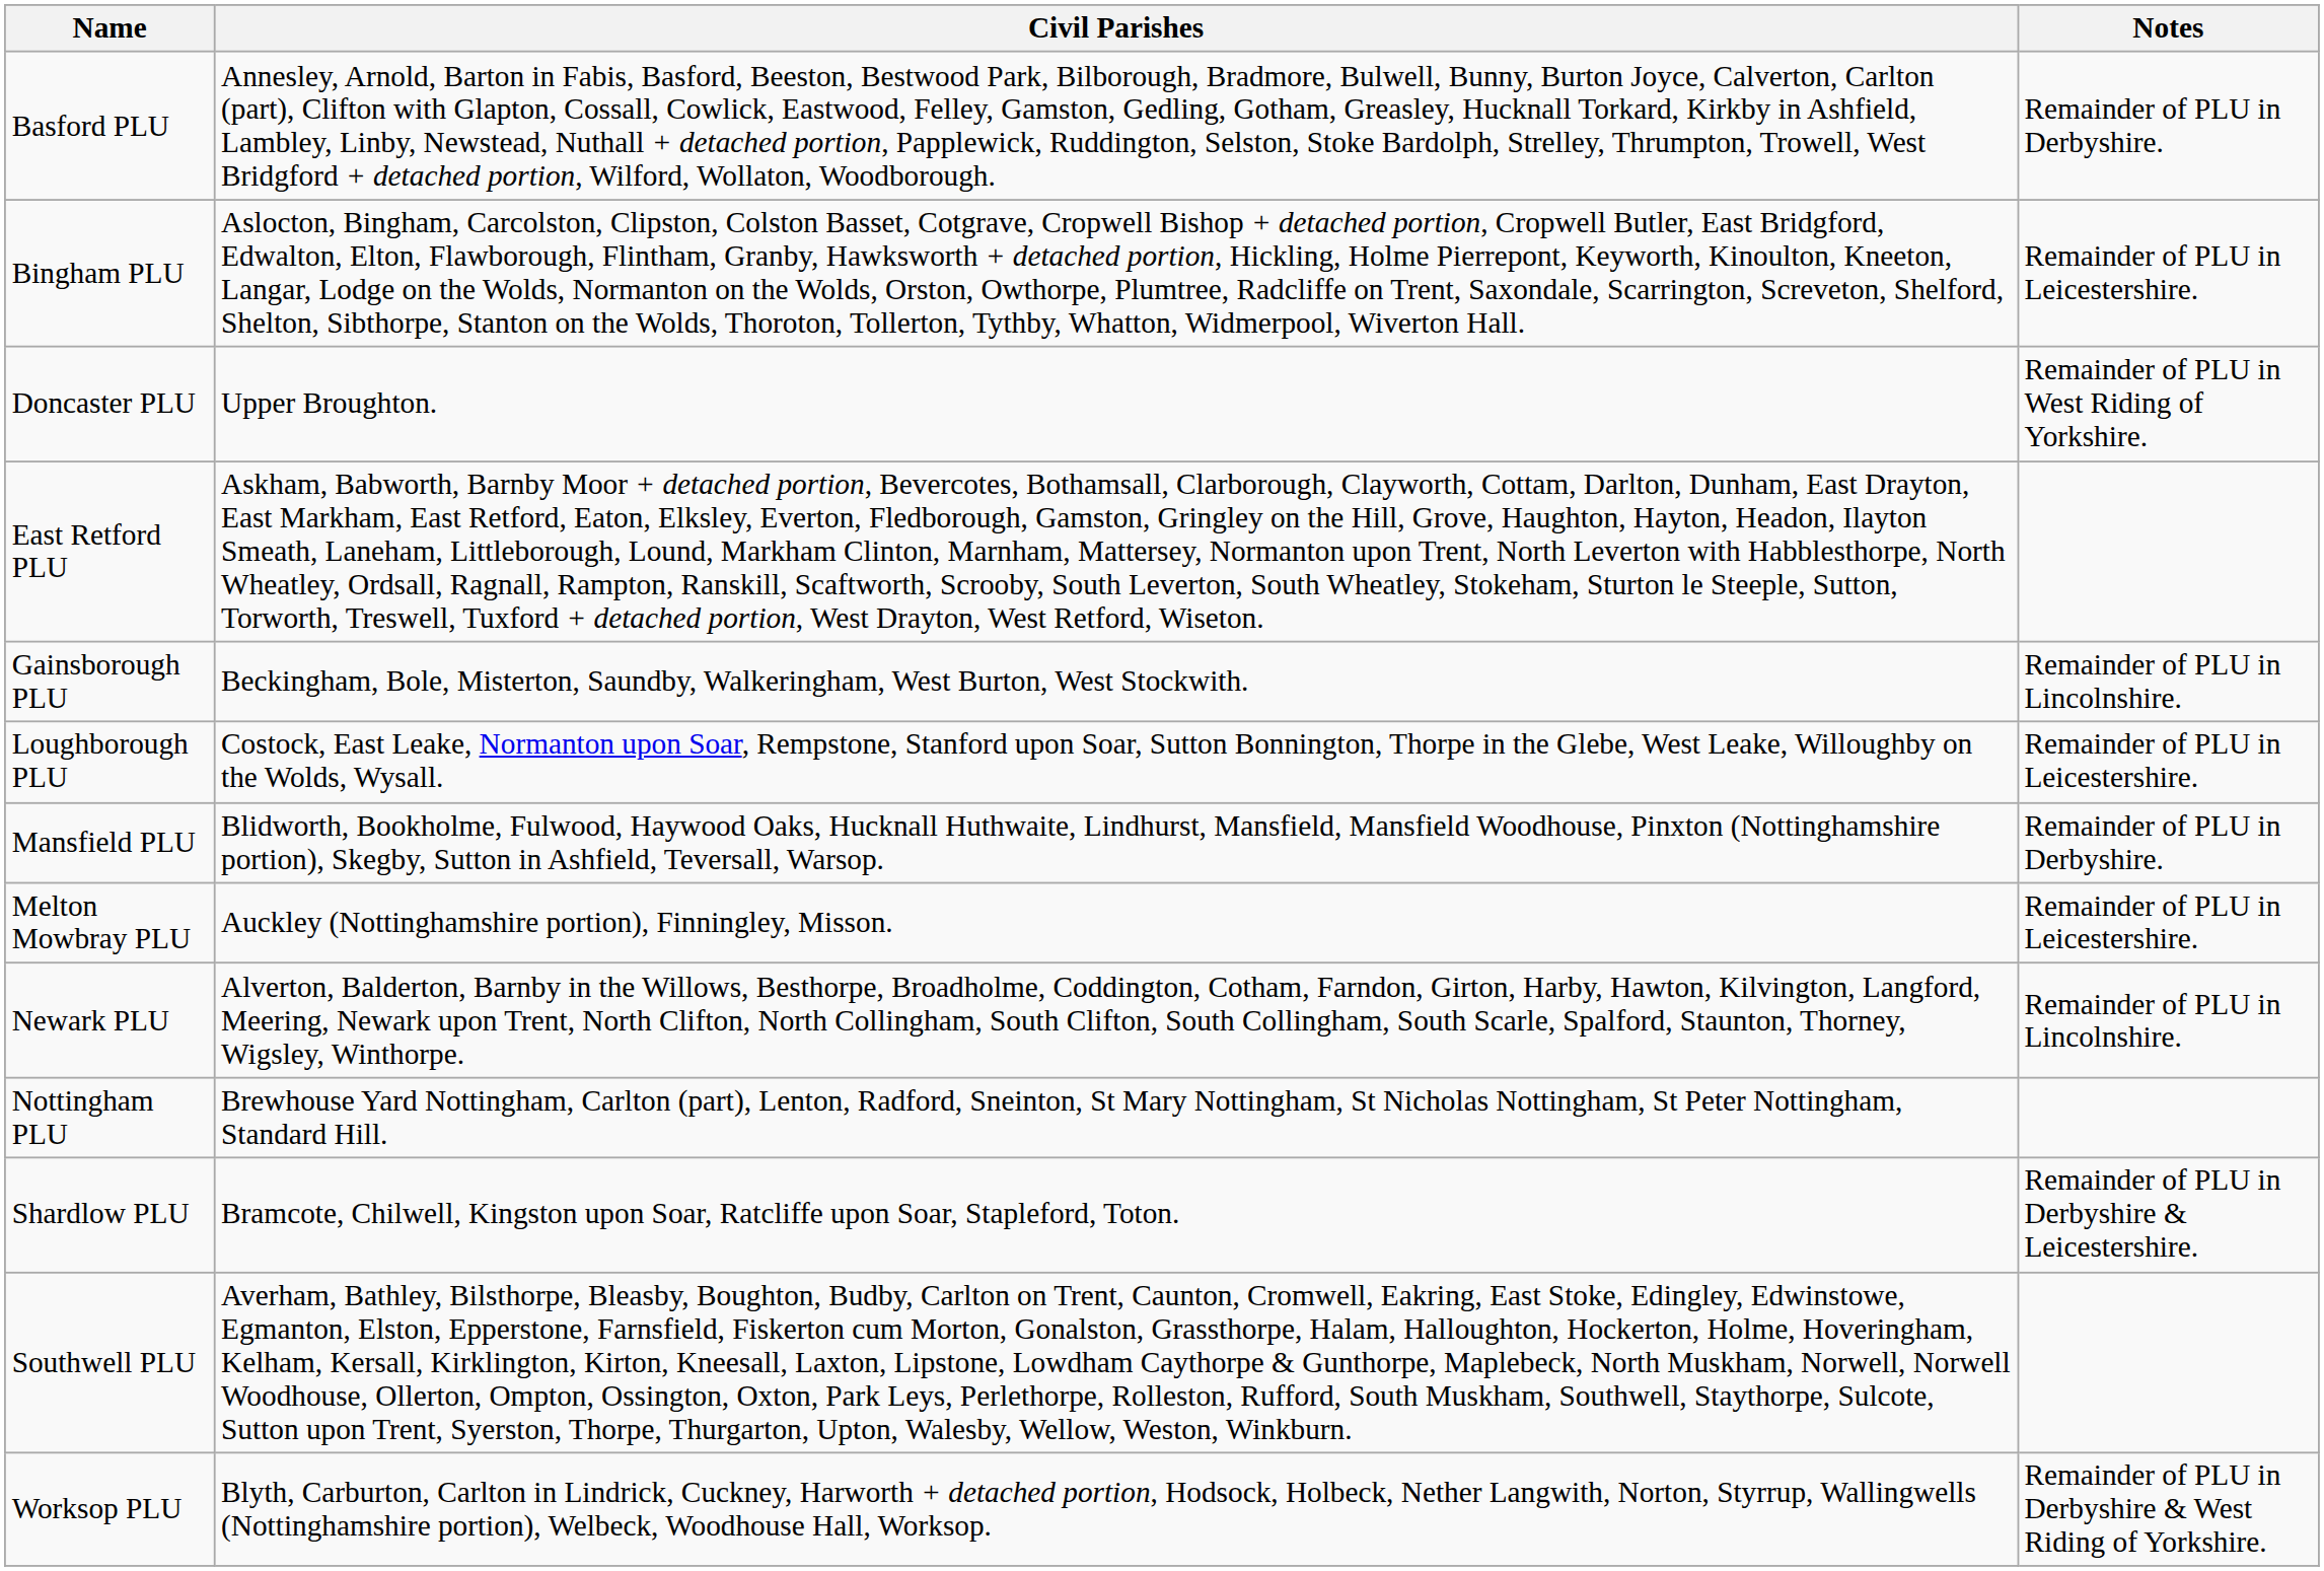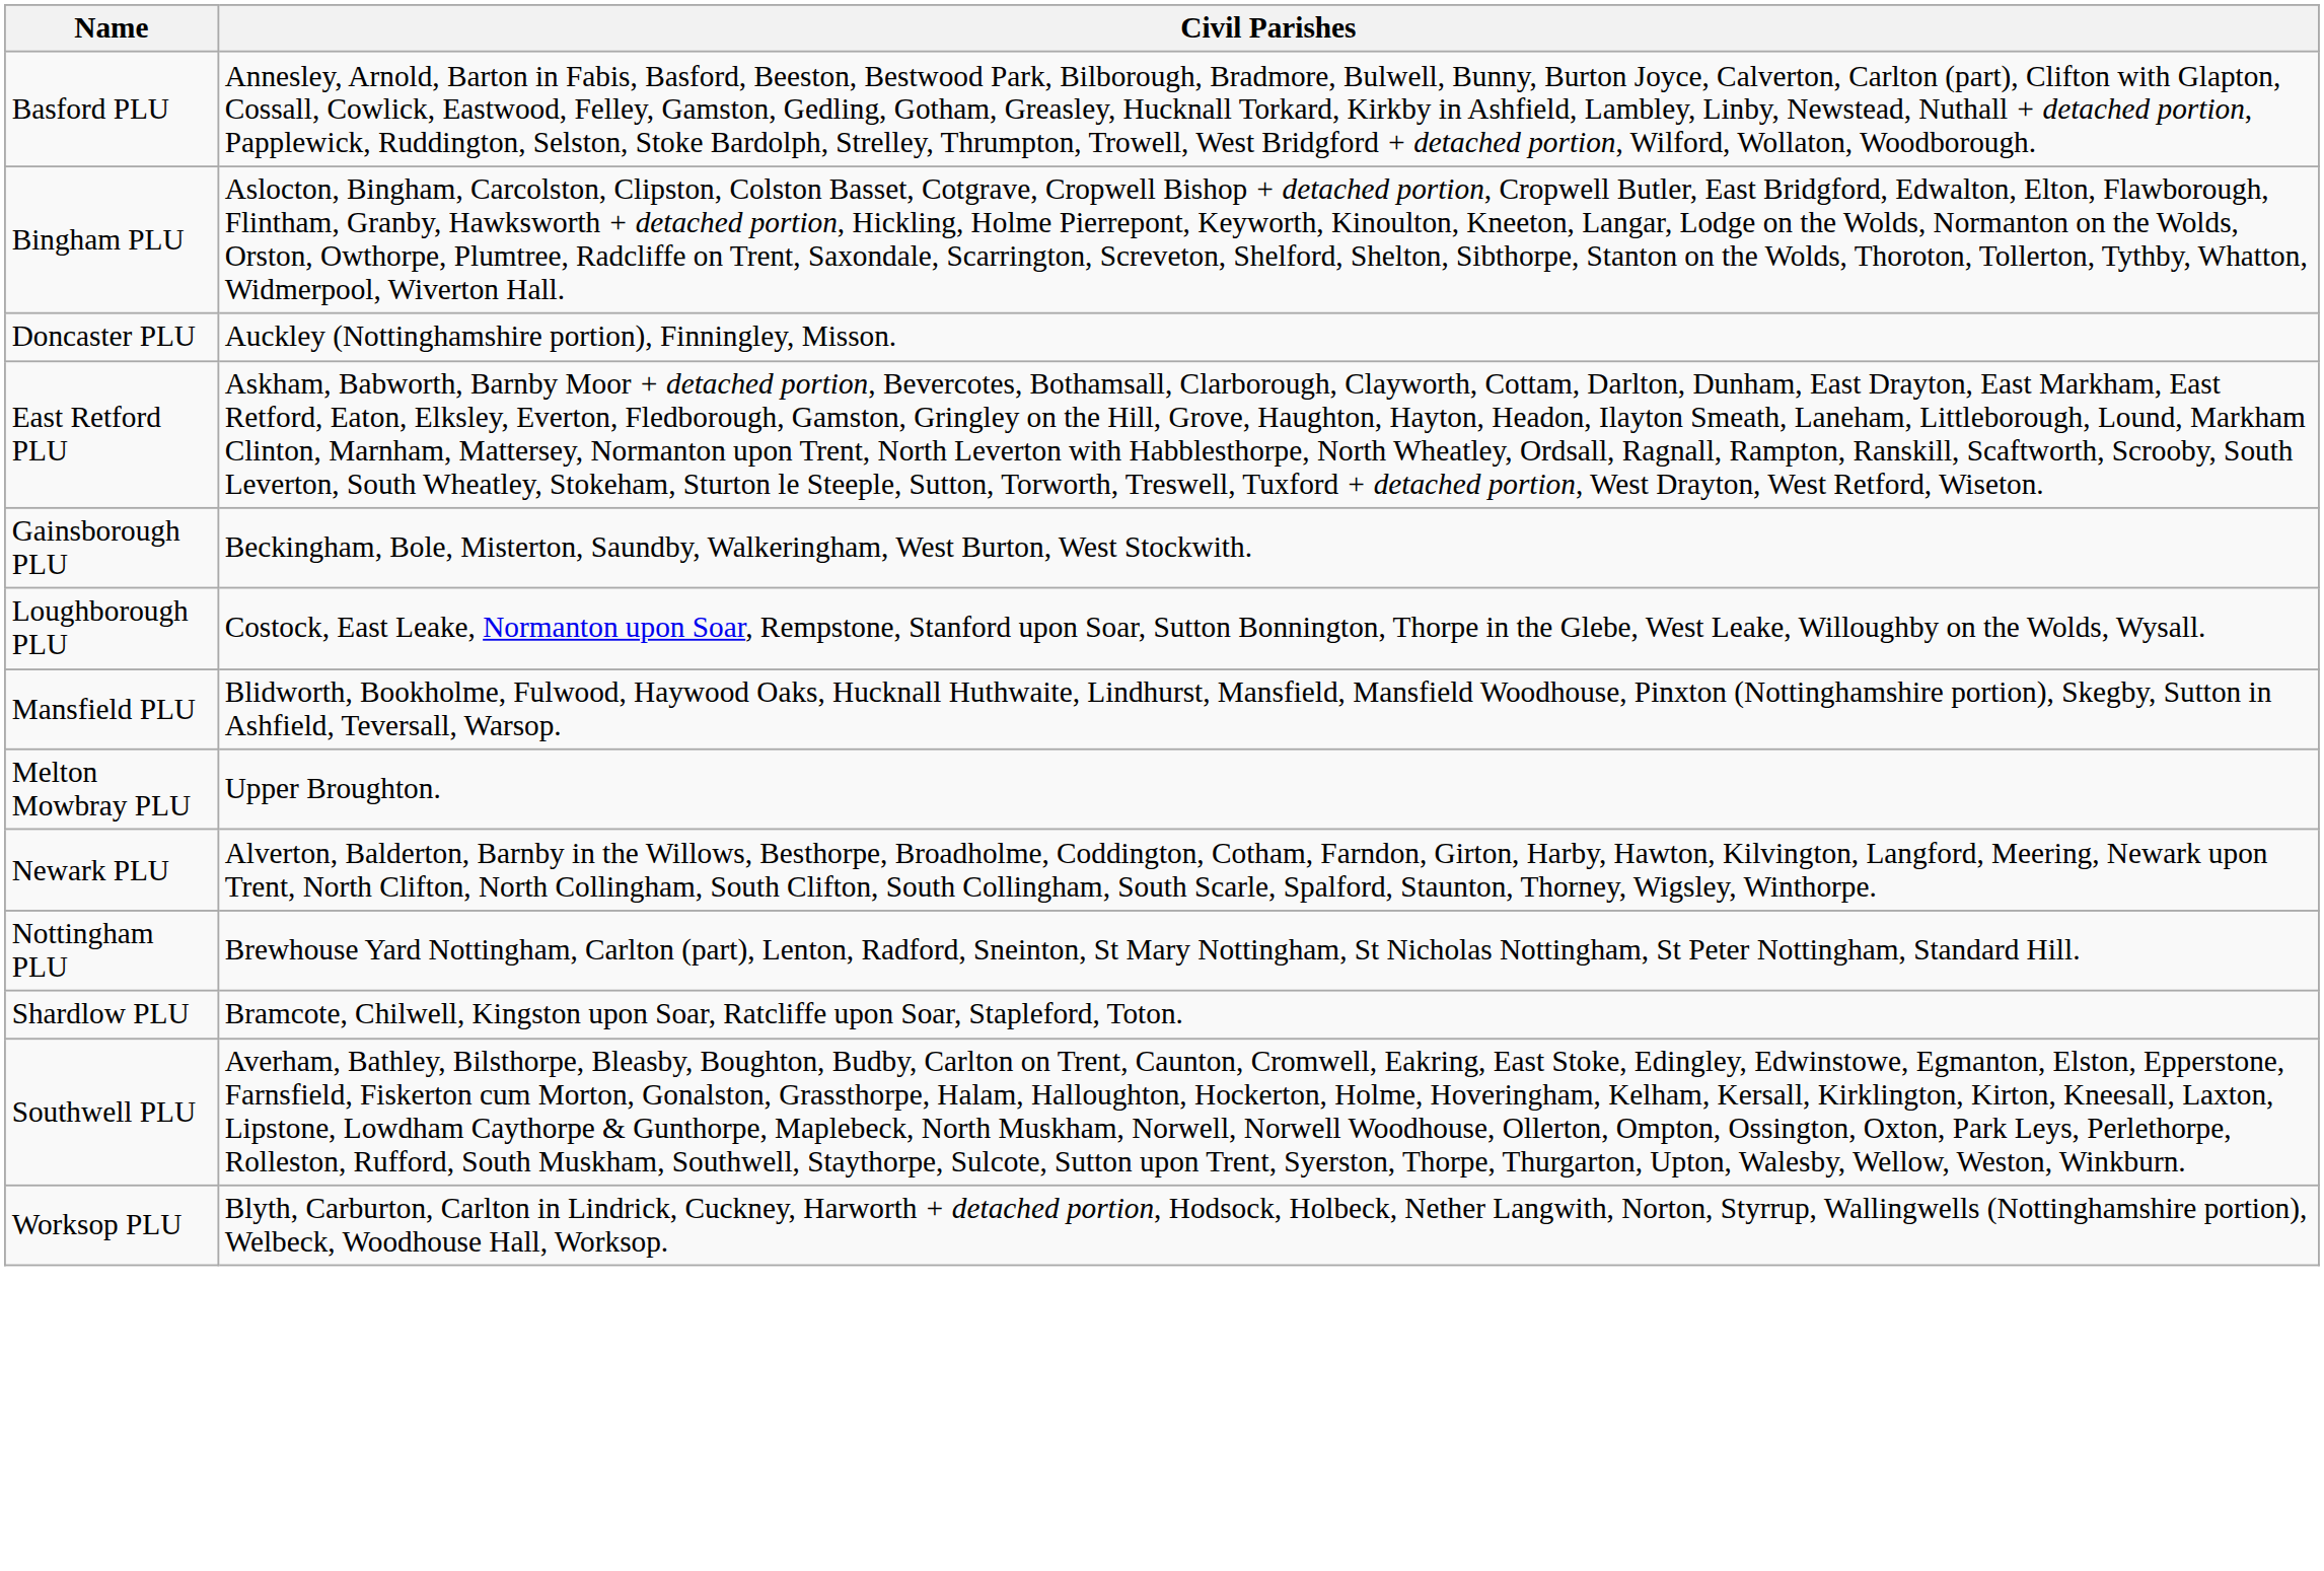- column: Notes | Remainder of PLU in Derbyshire. | Remainder of PLU in Leicestershire. | Remainder of PLU in West Riding of Yorkshire. | Remainder of PLU in Lincolnshire. | Remainder of PLU in Leicestershire. | Remainder of PLU in Derbyshire. | Remainder of PLU in Leicestershire. | Remainder of PLU in Lincolnshire. | Remainder of PLU in Derbyshire & Leicestershire. | Remainder of PLU in Derbyshire & West Riding of Yorkshire.
Doncaster PLU | Civil Parishes: Upper Broughton. -> Auckley (Nottinghamshire portion), Finningley, Misson.
Melton Mowbray PLU | Civil Parishes: Auckley (Nottinghamshire portion), Finningley, Misson. -> Upper Broughton.
